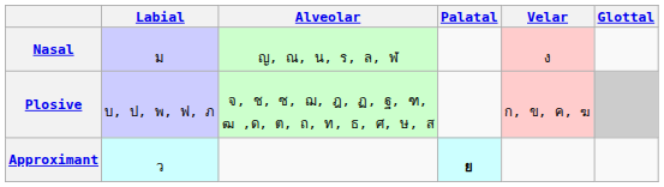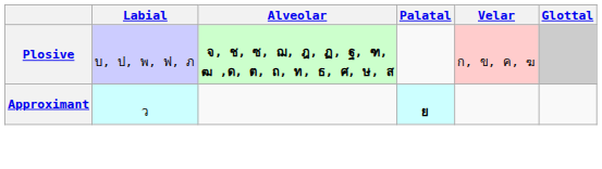- row: Nasal | ม | ญ, ณ, น, ร, ล, ฬ | ง
Plosive | Alveolar: normal -> bold
